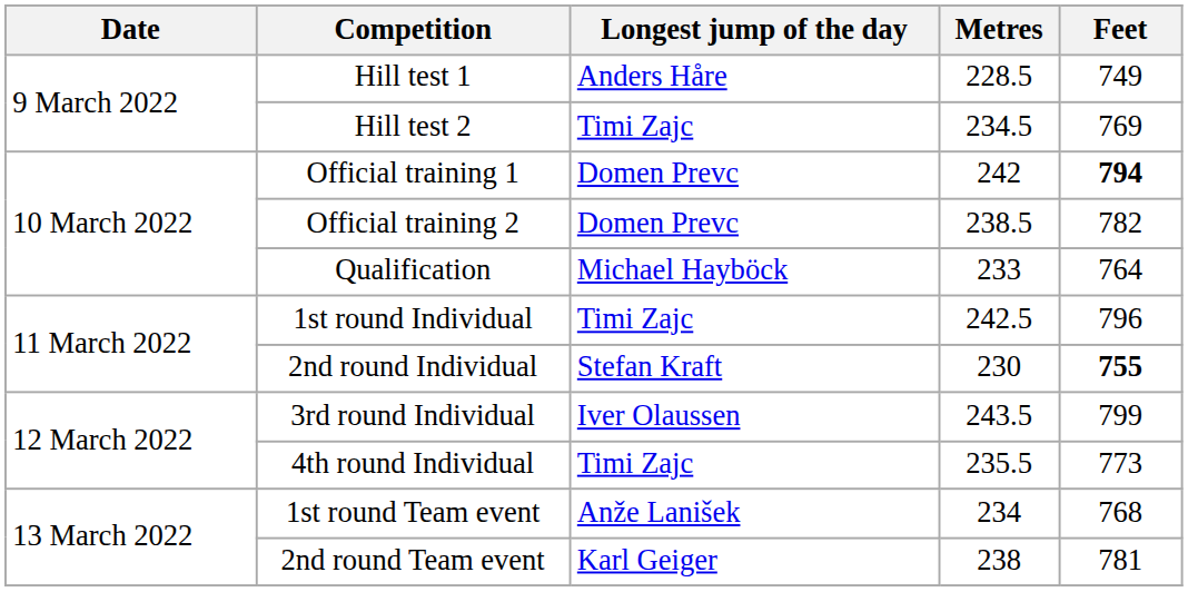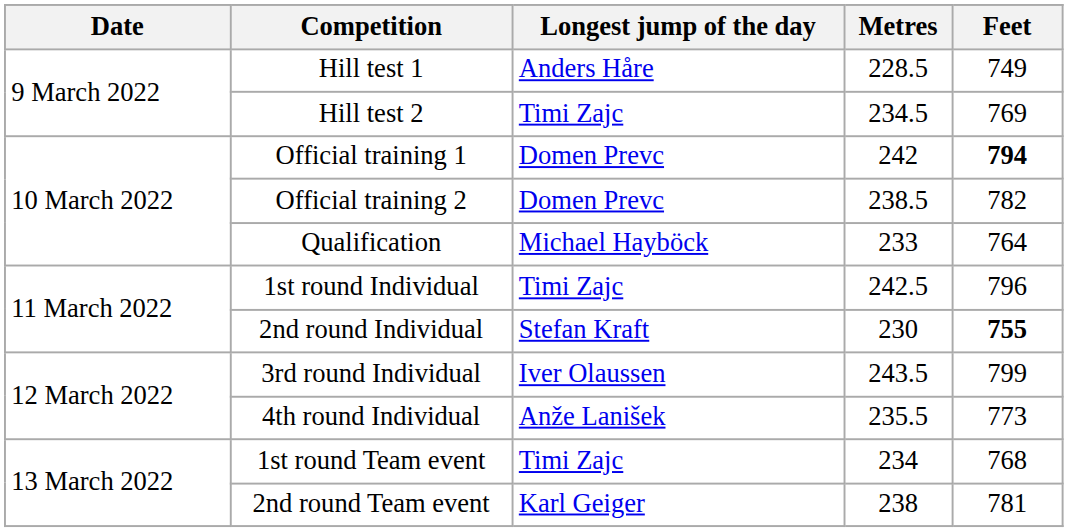4th round Individual | Longest jump of the day: Timi Zajc -> Anže Lanišek
1st round Team event | Longest jump of the day: Anže Lanišek -> Timi Zajc
